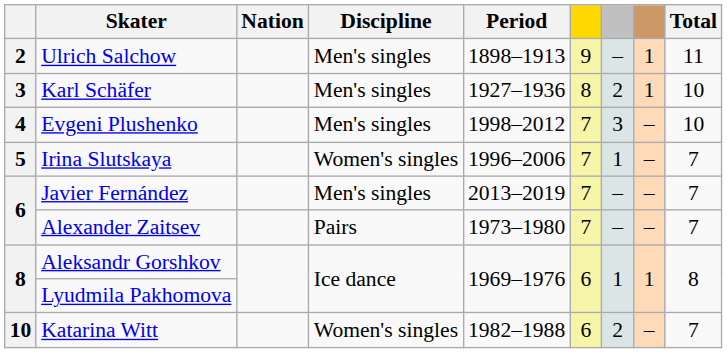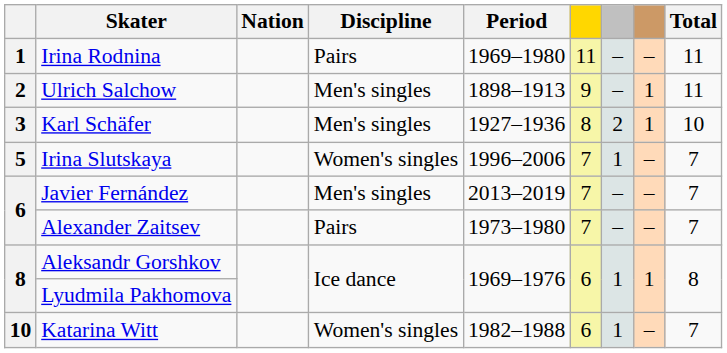+ row: 1 | Irina Rodnina | Pairs | 1969–1980 | 11 | – | – | 11
- row: 4 | Evgeni Plushenko | Men's singles | 1998–2012 | 7 | 3 | – | 10
Katarina Witt | column 7: 2 -> 1
